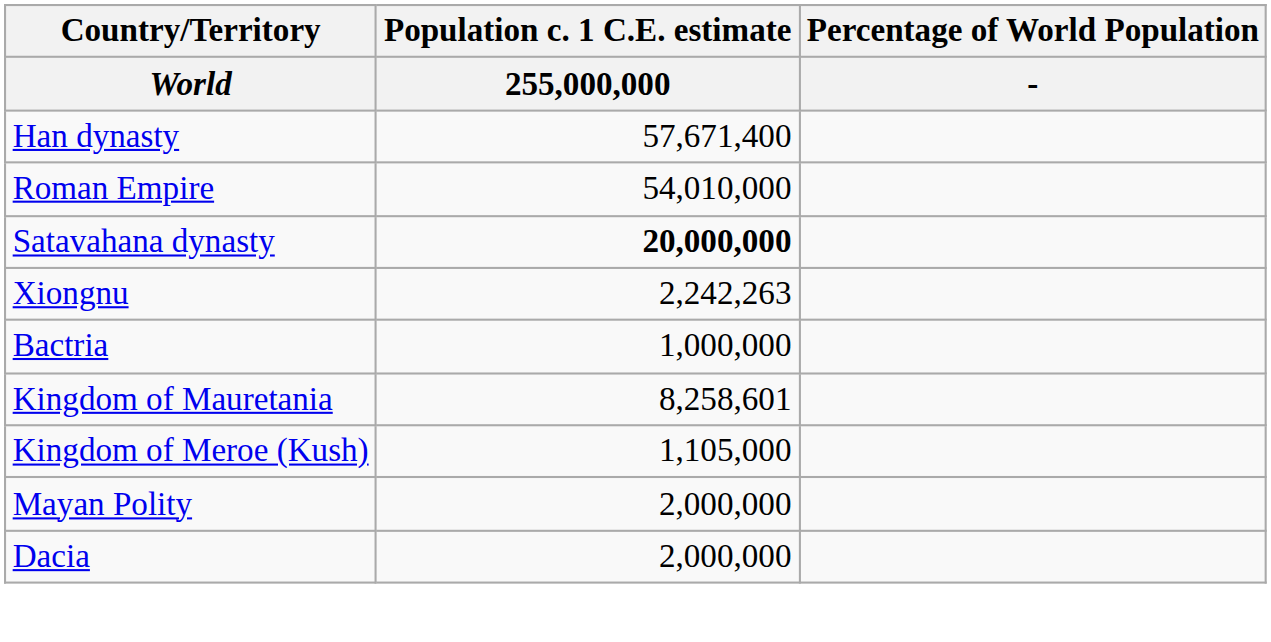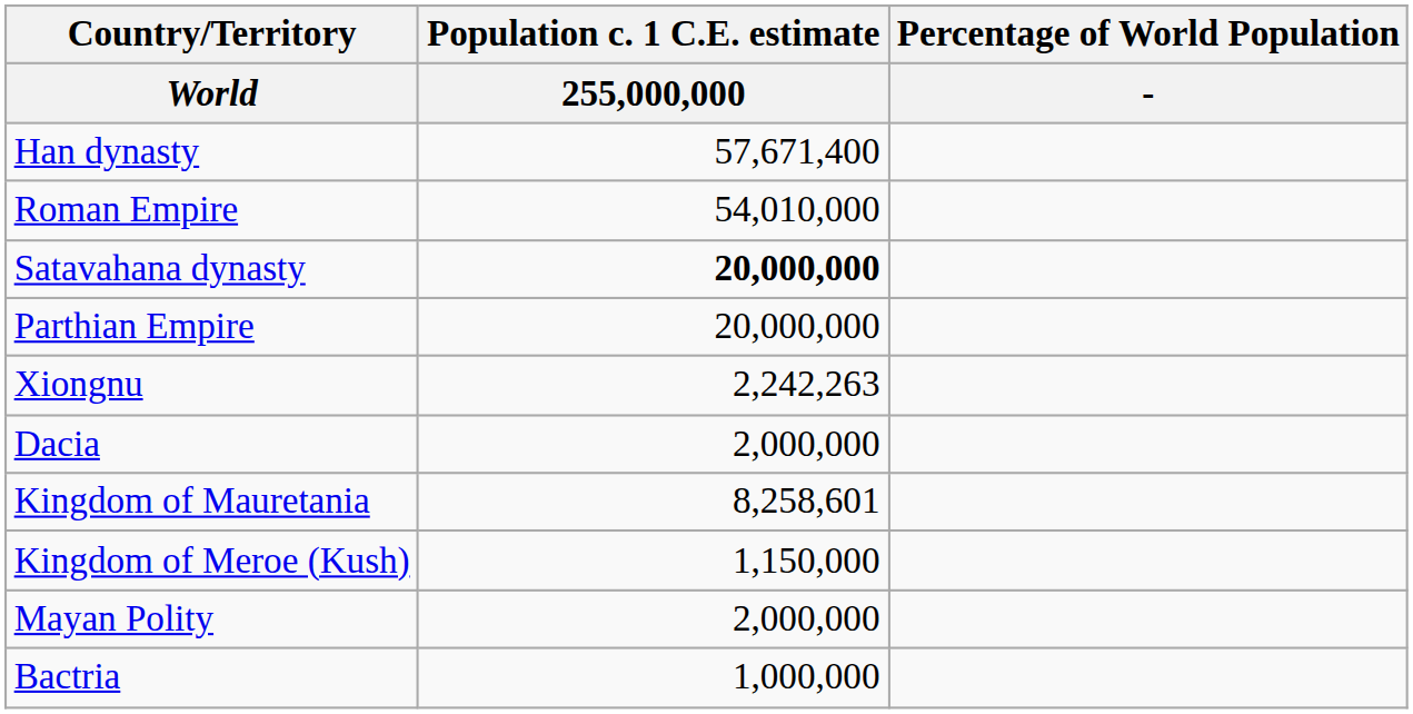+ row: Parthian Empire | 20,000,000
rows swapped: Dacia <-> Bactria
Kingdom of Meroe (Kush) | Population c. 1 C.E. estimate / 255,000,000: 1,105,000 -> 1,150,000
